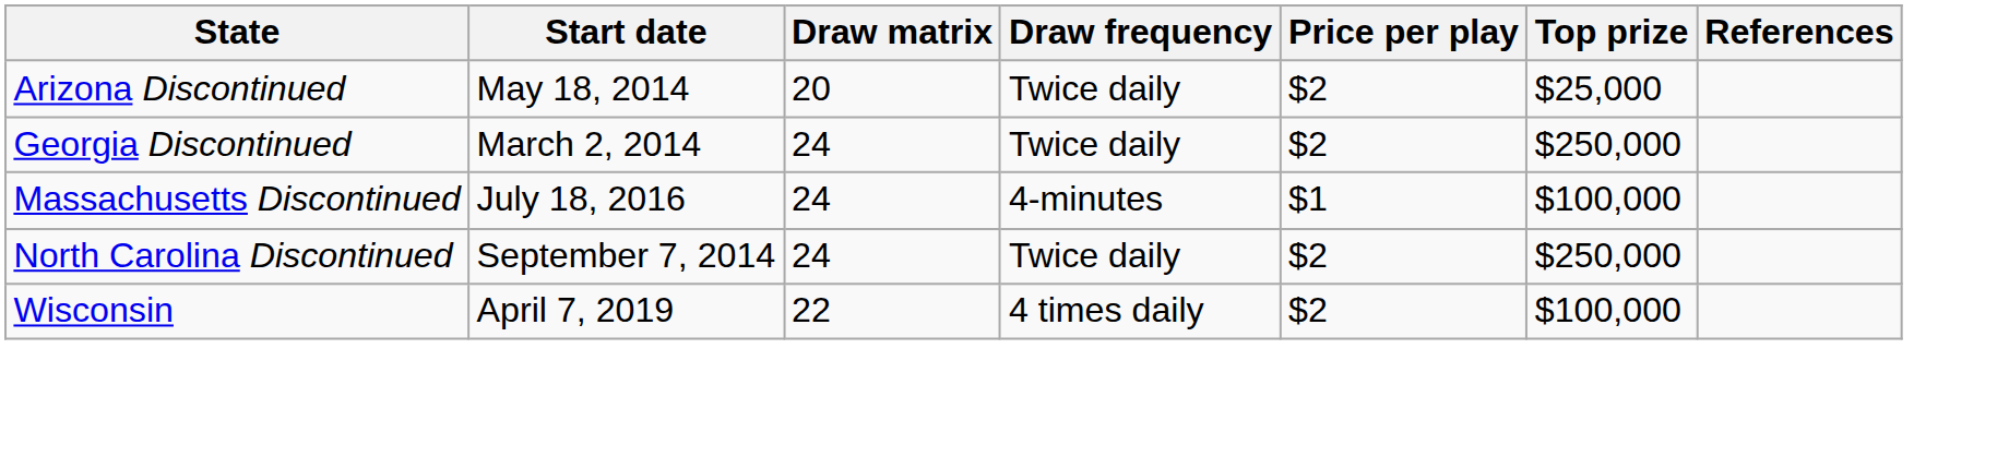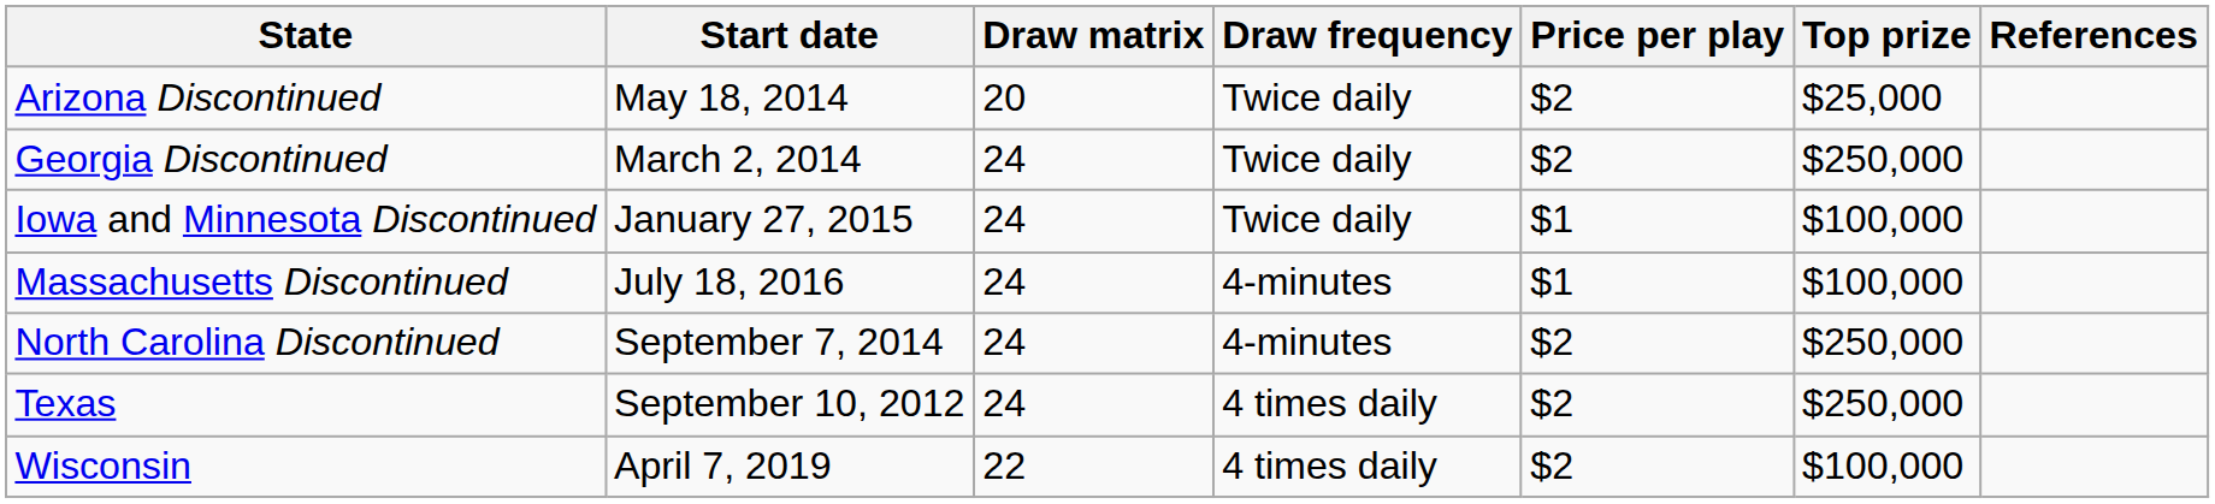+ row: Iowa and Minnesota Discontinued | January 27, 2015 | 24 | Twice daily | $1 | $100,000
North Carolina Discontinued | Draw frequency: Twice daily -> 4-minutes
+ row: Texas | September 10, 2012 | 24 | 4 times daily | $2 | $250,000
